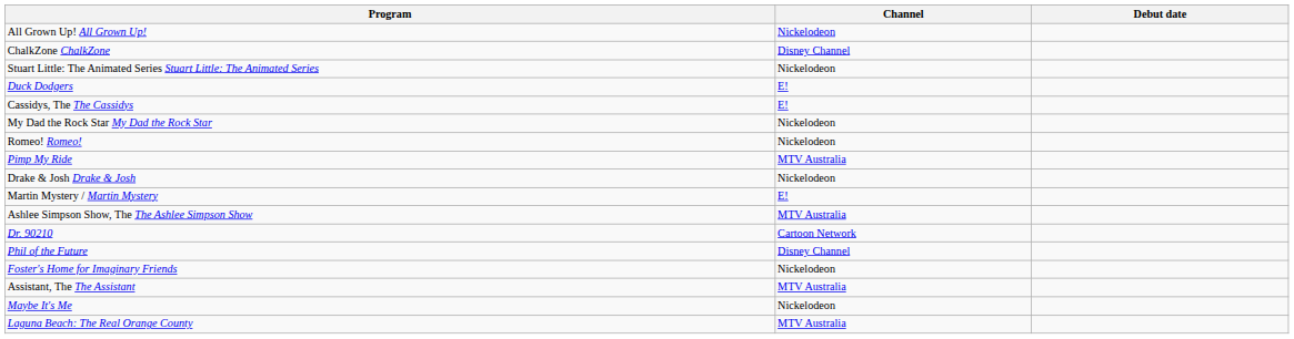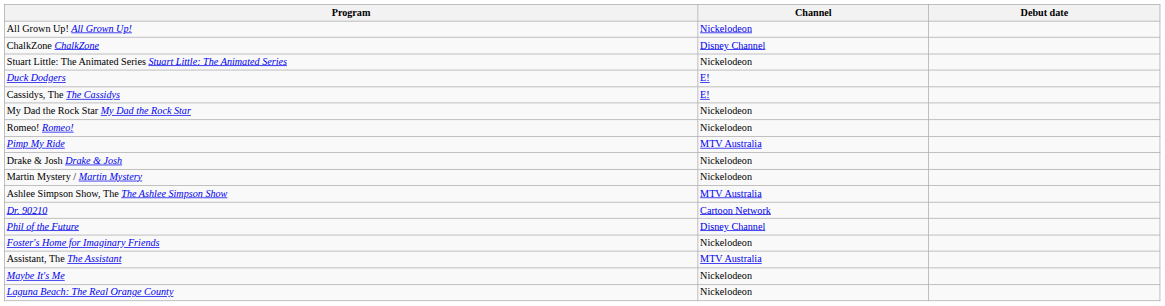Martin Mystery / Martin Mystery | Channel: E! -> Nickelodeon
Laguna Beach: The Real Orange County | Channel: MTV Australia -> Nickelodeon
